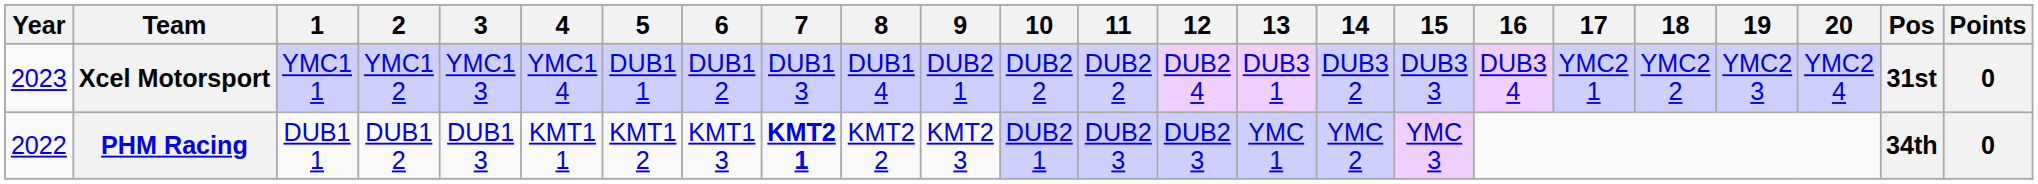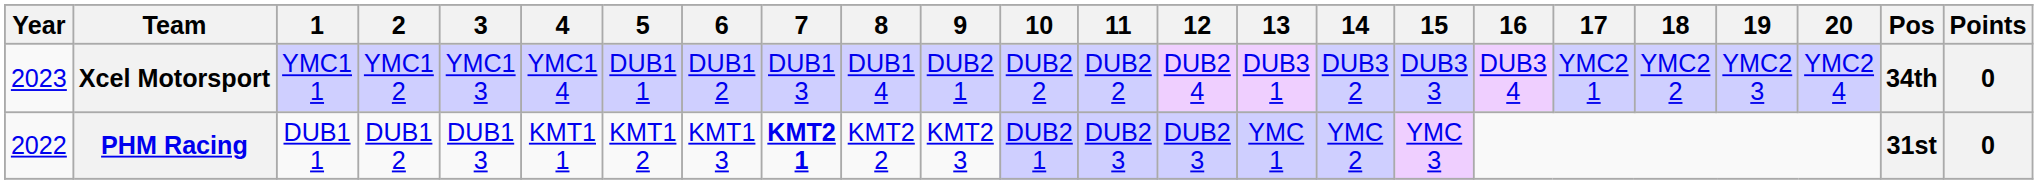Xcel Motorsport | Pos: 31st -> 34th
PHM Racing | Pos: 34th -> 31st
